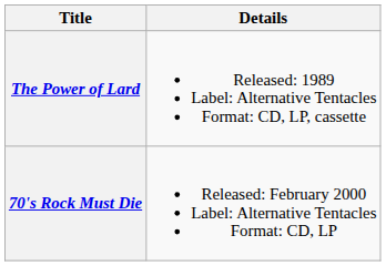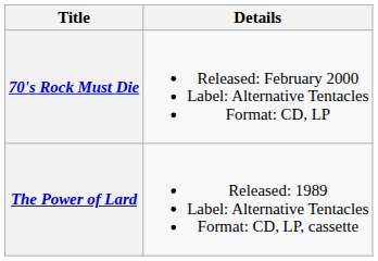rows swapped: The Power of Lard <-> 70's Rock Must Die
